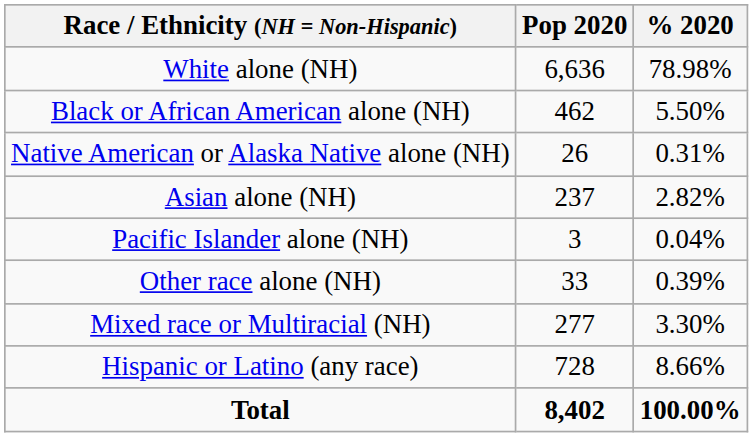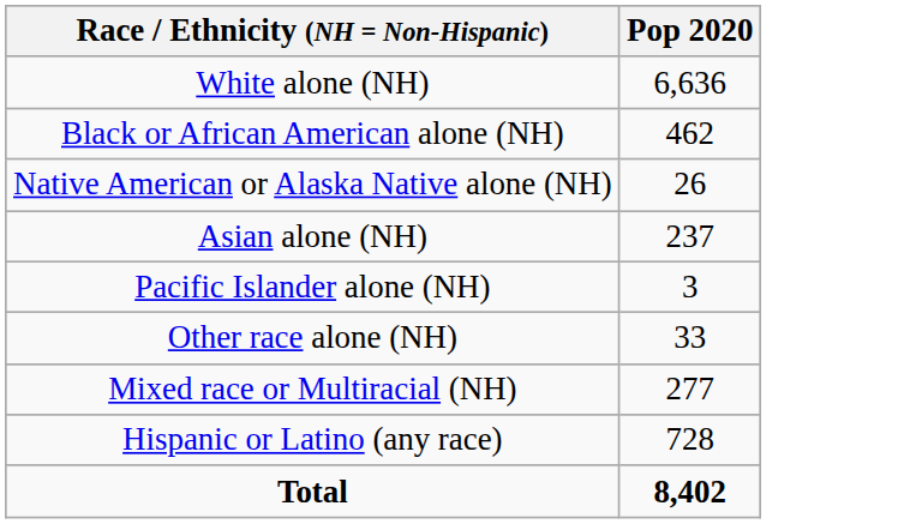- column: % 2020 | 78.98% | 5.50% | 0.31% | 2.82% | 0.04% | 0.39% | 3.30% | 8.66% | 100.00%
